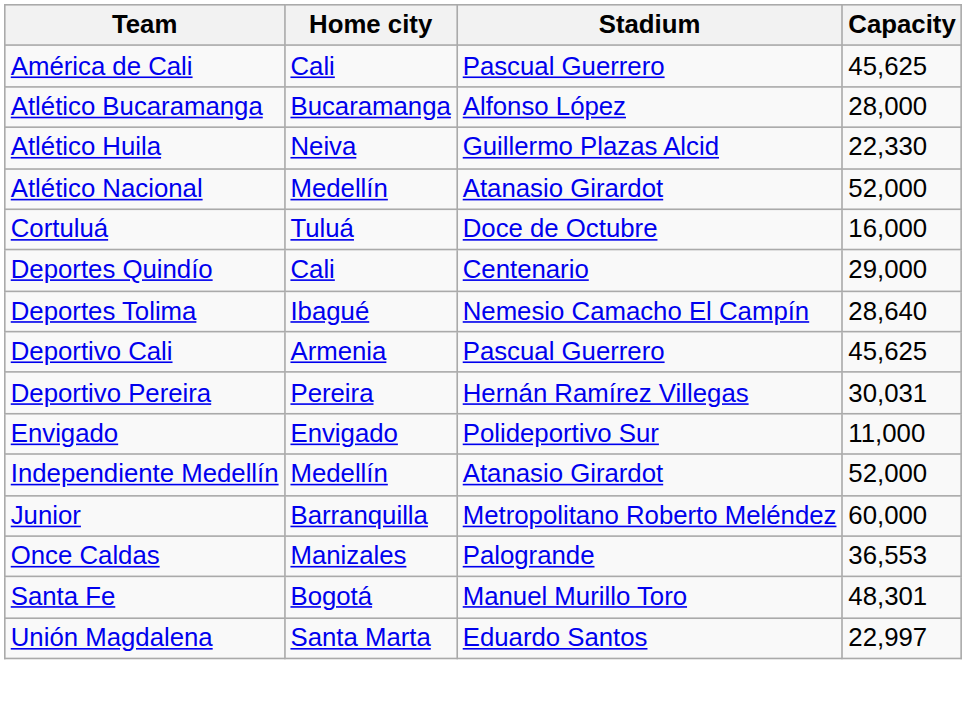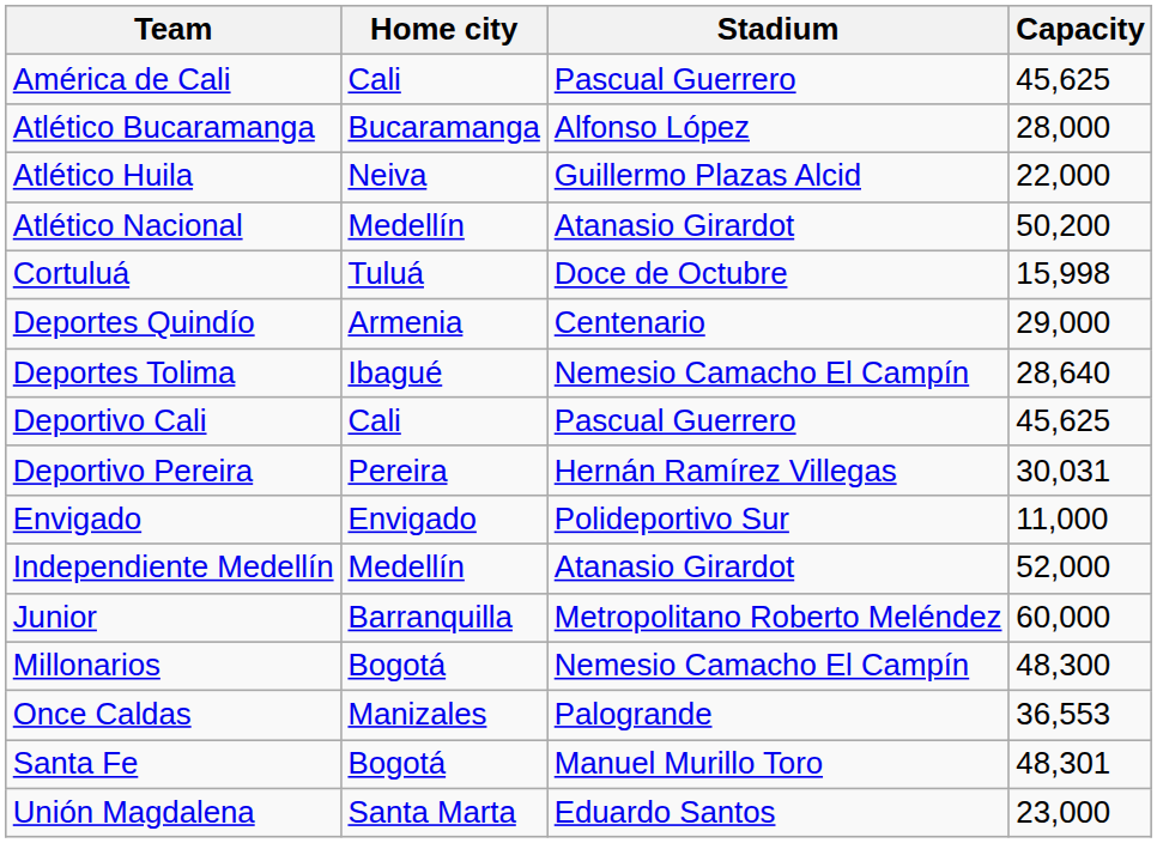Atlético Huila | Capacity: 22,330 -> 22,000
Atlético Nacional | Capacity: 52,000 -> 50,200
Cortuluá | Capacity: 16,000 -> 15,998
Deportes Quindío | Home city: Cali -> Armenia
Deportivo Cali | Home city: Armenia -> Cali
+ row: Millonarios | Bogotá | Nemesio Camacho El Campín | 48,300
Unión Magdalena | Capacity: 22,997 -> 23,000
